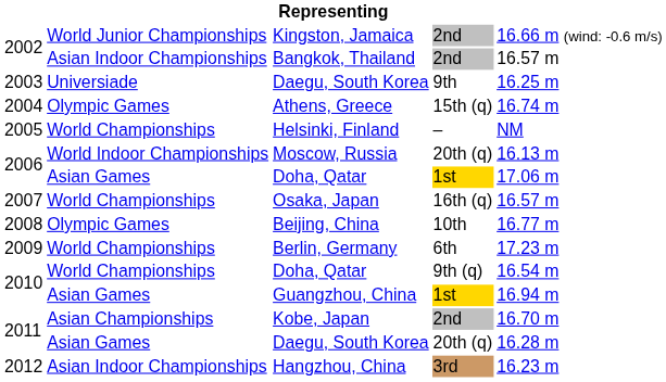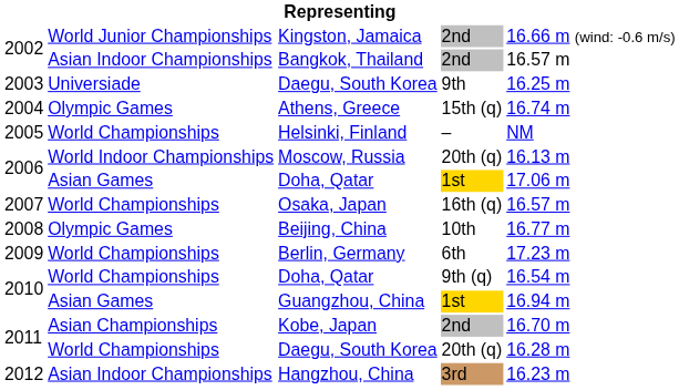2011 / Daegu, South Korea | column 2: Asian Games -> World Championships
